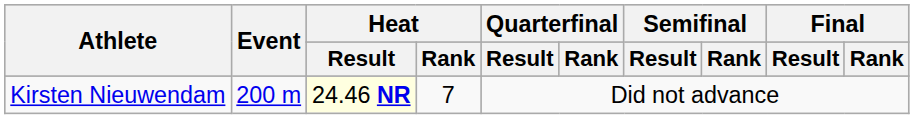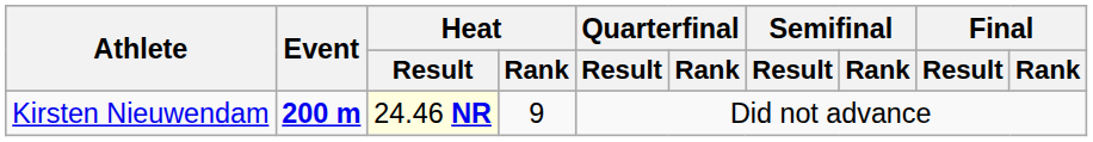Kirsten Nieuwendam | Event: normal -> bold
Kirsten Nieuwendam | Heat / Rank: 7 -> 9
